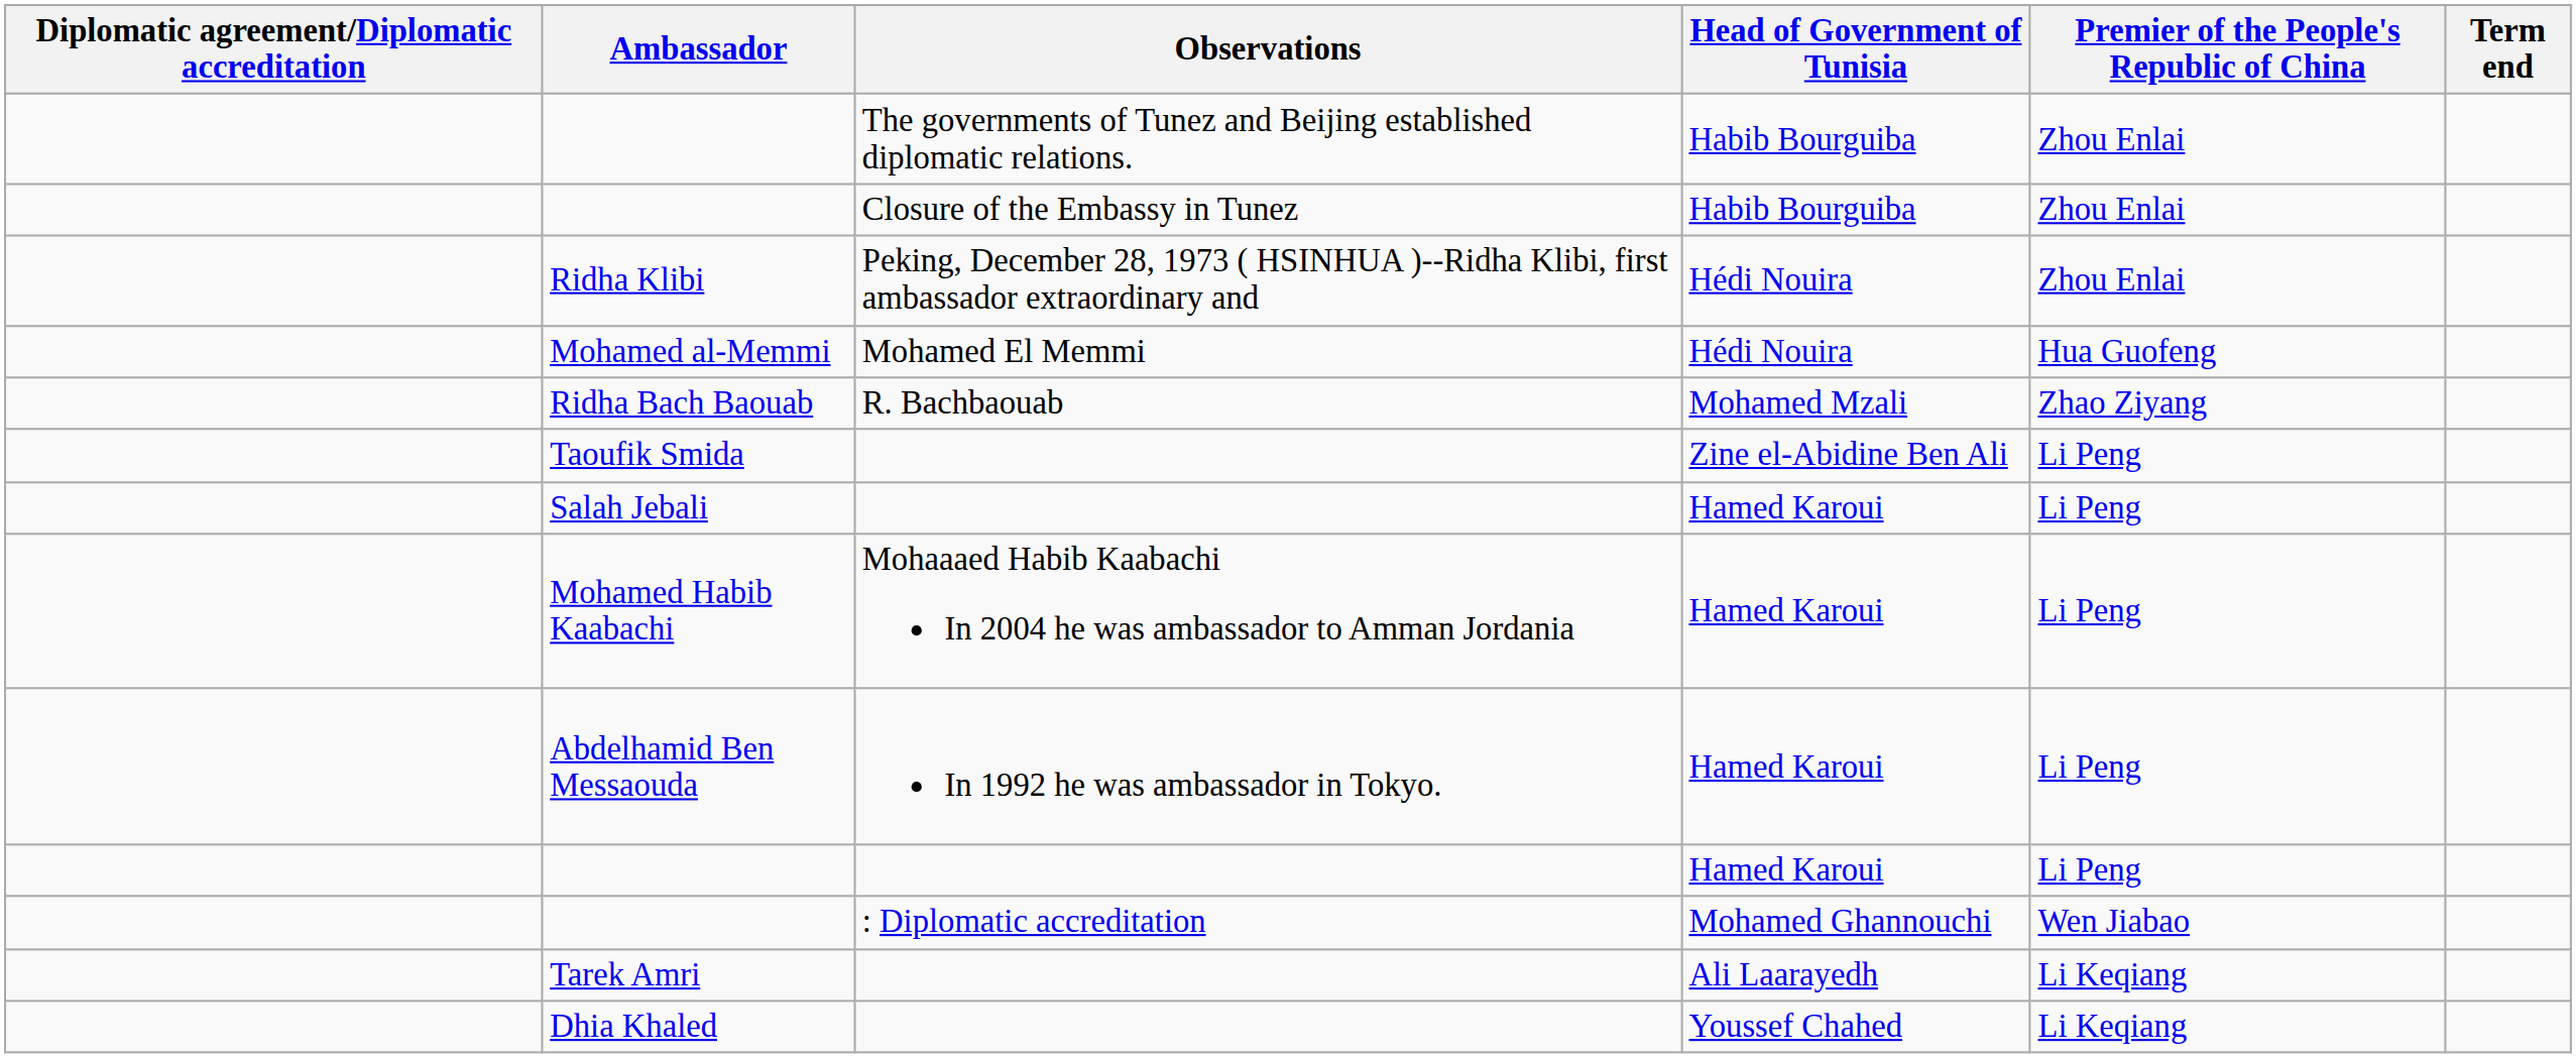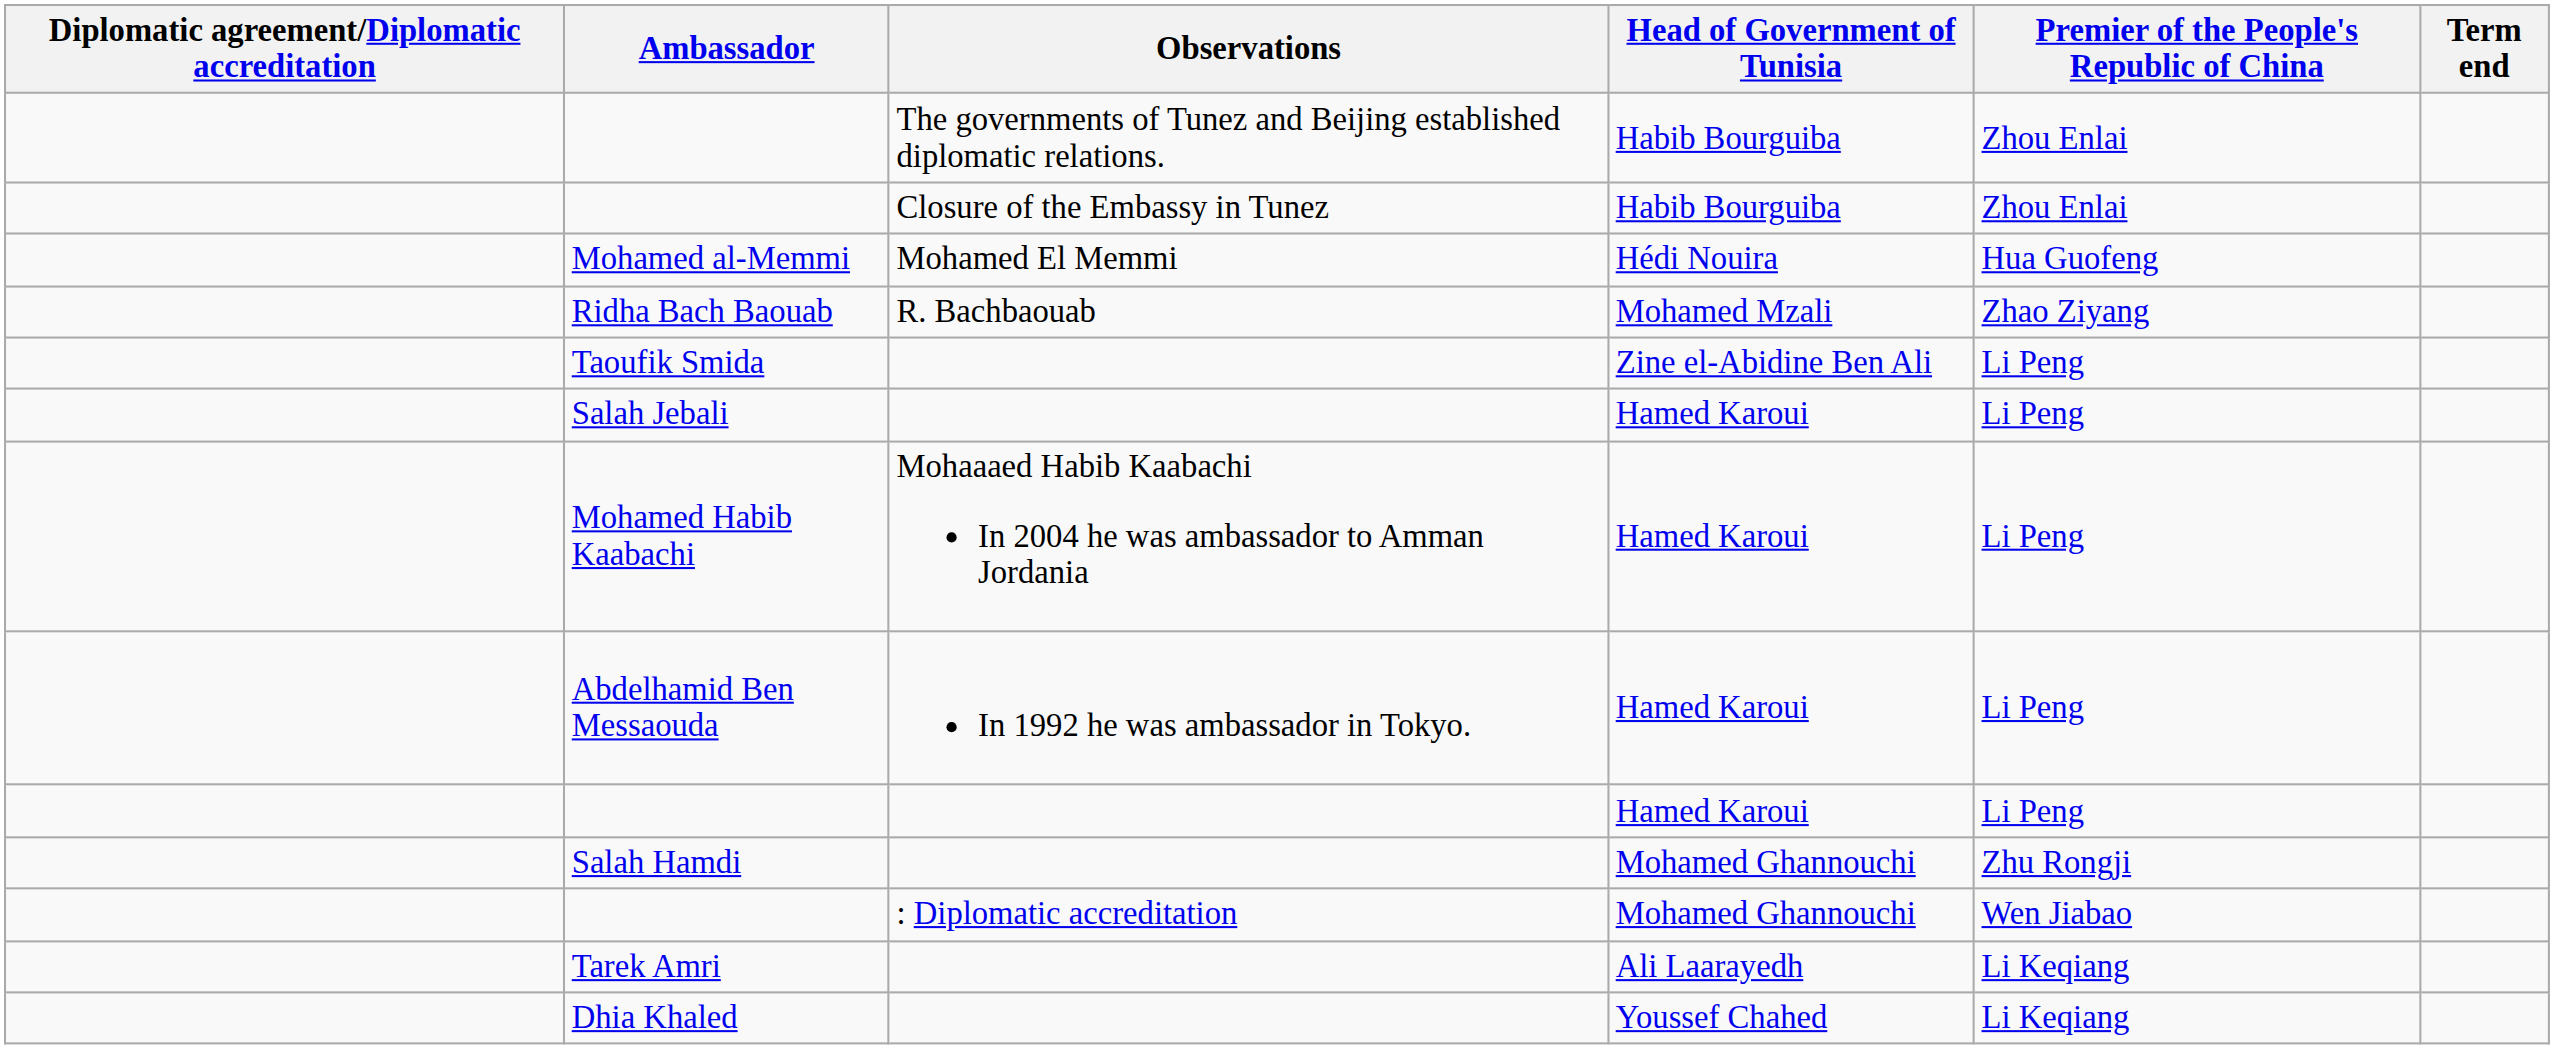- row: Ridha Klibi | Peking, December 28, 1973 ( HSINHUA )--Ridha Klibi, first ambassador extraordinary and | Hédi Nouira | Zhou Enlai
+ row: Salah Hamdi | Mohamed Ghannouchi | Zhu Rongji
